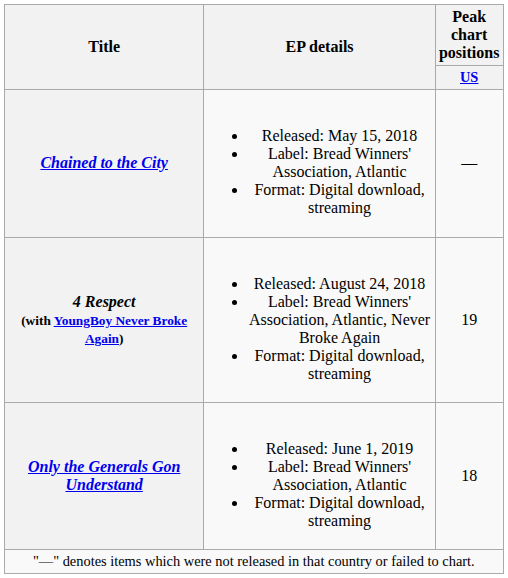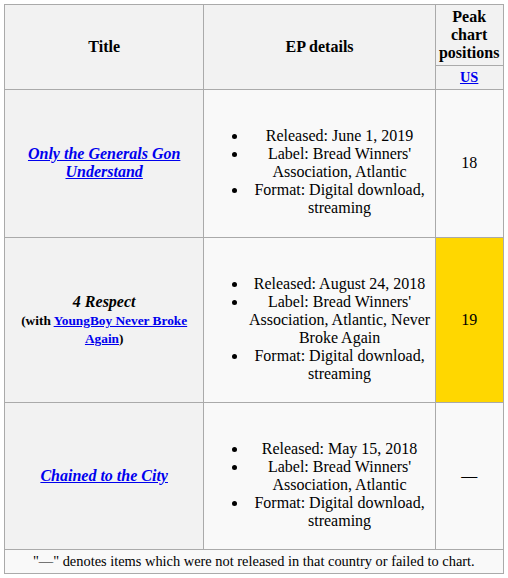rows swapped: Chained to the City <-> Only the Generals Gon Understand
4 Respect (with YoungBoy Never Broke Again) | Peak chart positions / US: no background -> gold background
